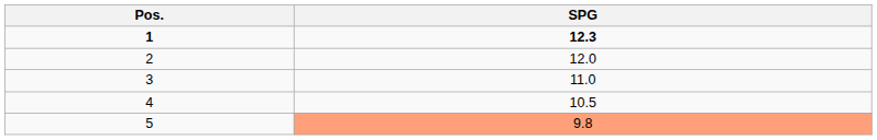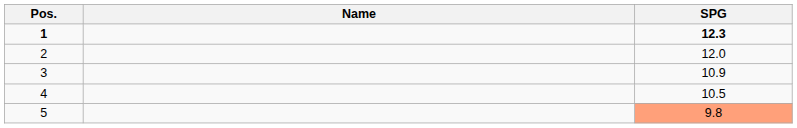+ column: Name
3 | SPG: 11.0 -> 10.9
